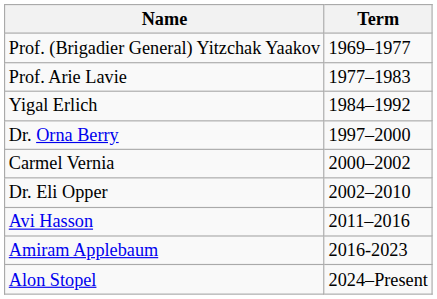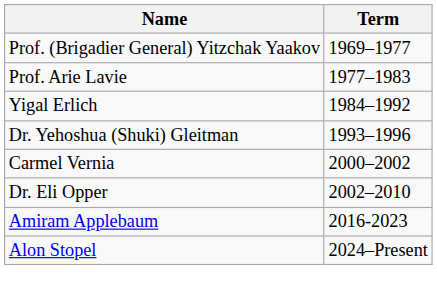+ row: Dr. Yehoshua (Shuki) Gleitman | 1993–1996
- row: Dr. Orna Berry | 1997–2000
- row: Avi Hasson | 2011–2016
